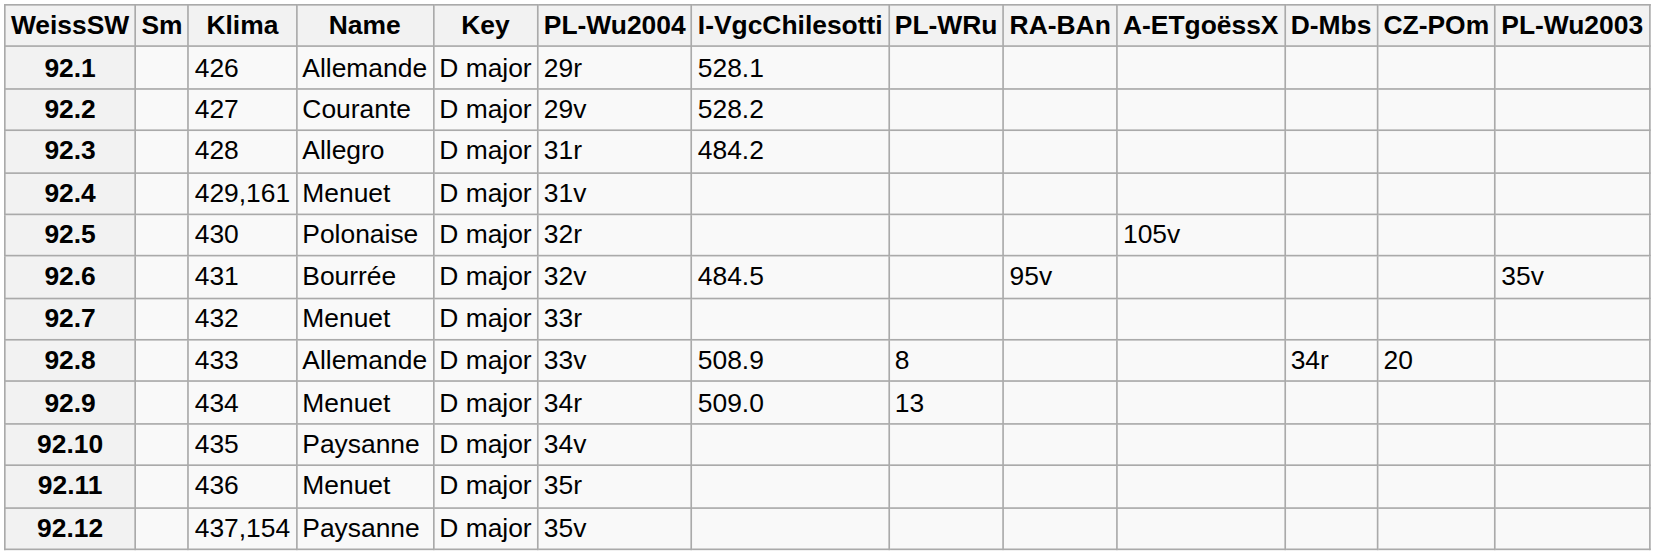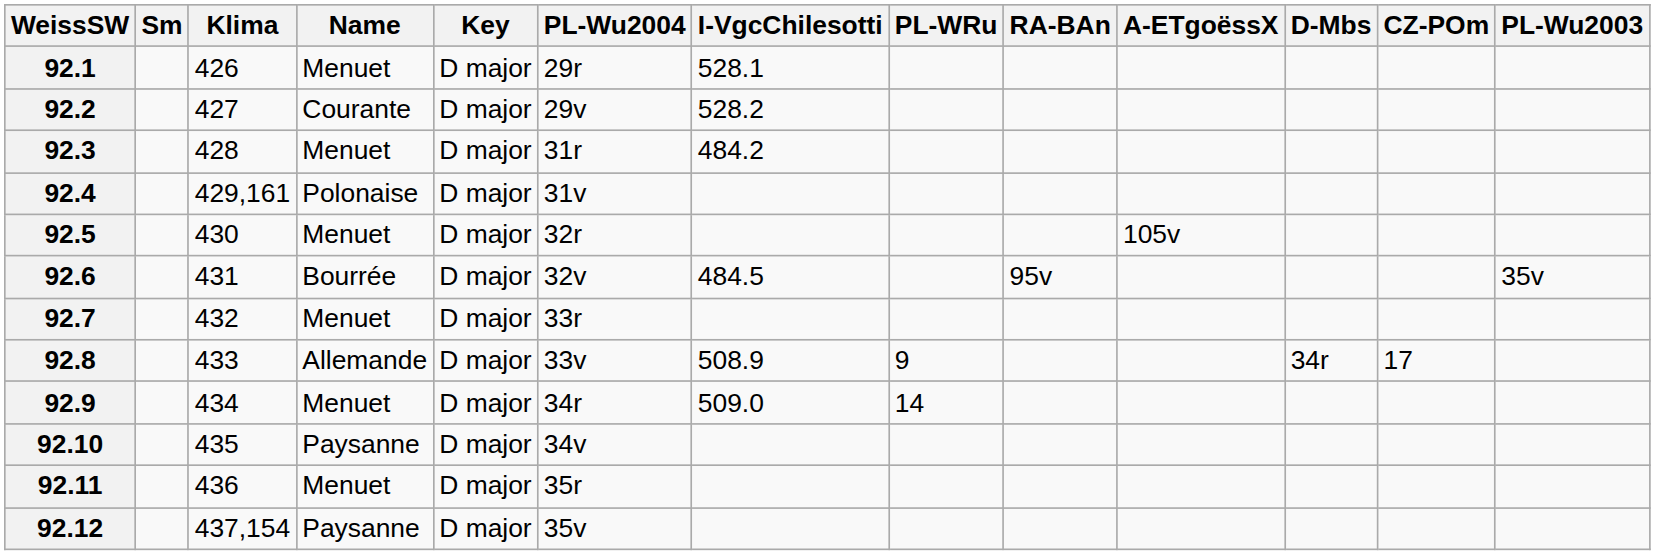92.1 | Name: Allemande -> Menuet
92.3 | Name: Allegro -> Menuet
92.4 | Name: Menuet -> Polonaise
92.5 | Name: Polonaise -> Menuet
92.8 | PL-WRu: 8 -> 9
92.8 | CZ-POm: 20 -> 17
92.9 | PL-WRu: 13 -> 14
